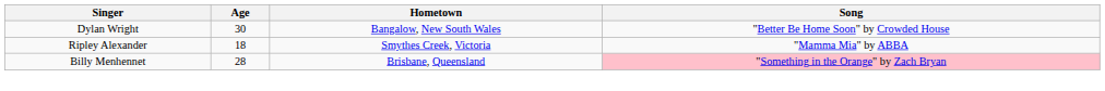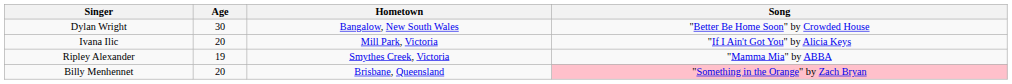+ row: Ivana Ilic | 20 | Mill Park, Victoria | "If I Ain't Got You" by Alicia Keys
Ripley Alexander | Age: 18 -> 19
Billy Menhennet | Age: 28 -> 20
